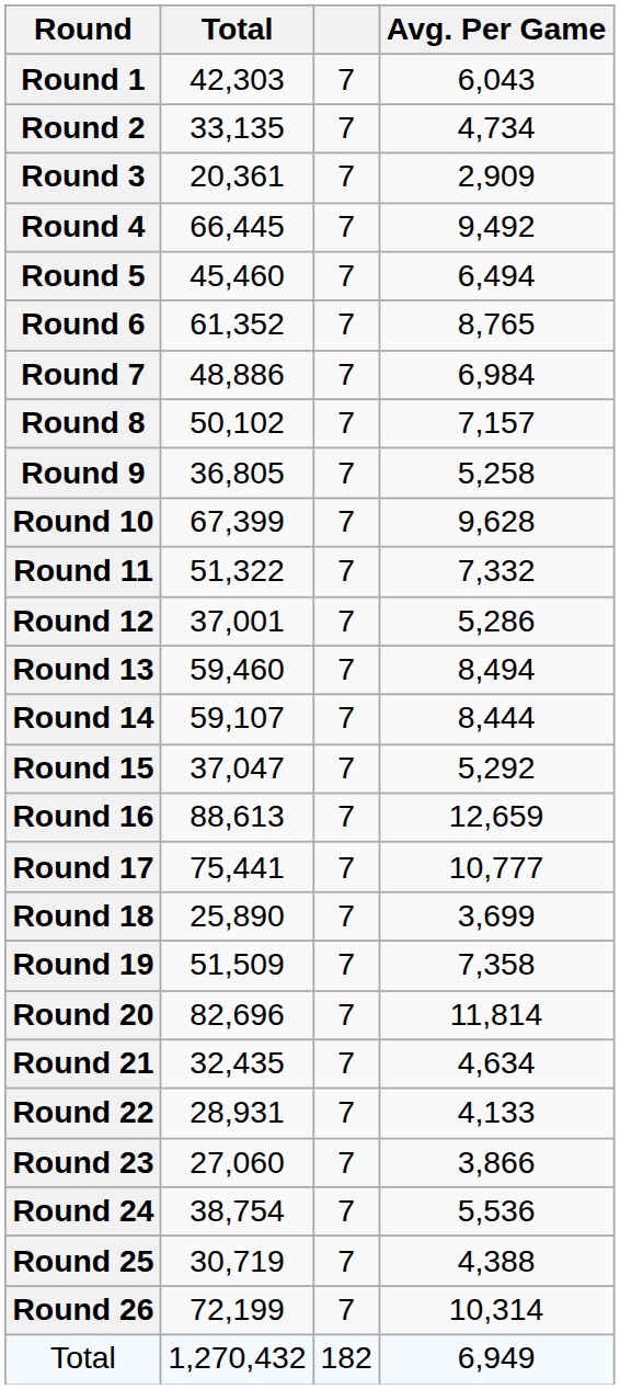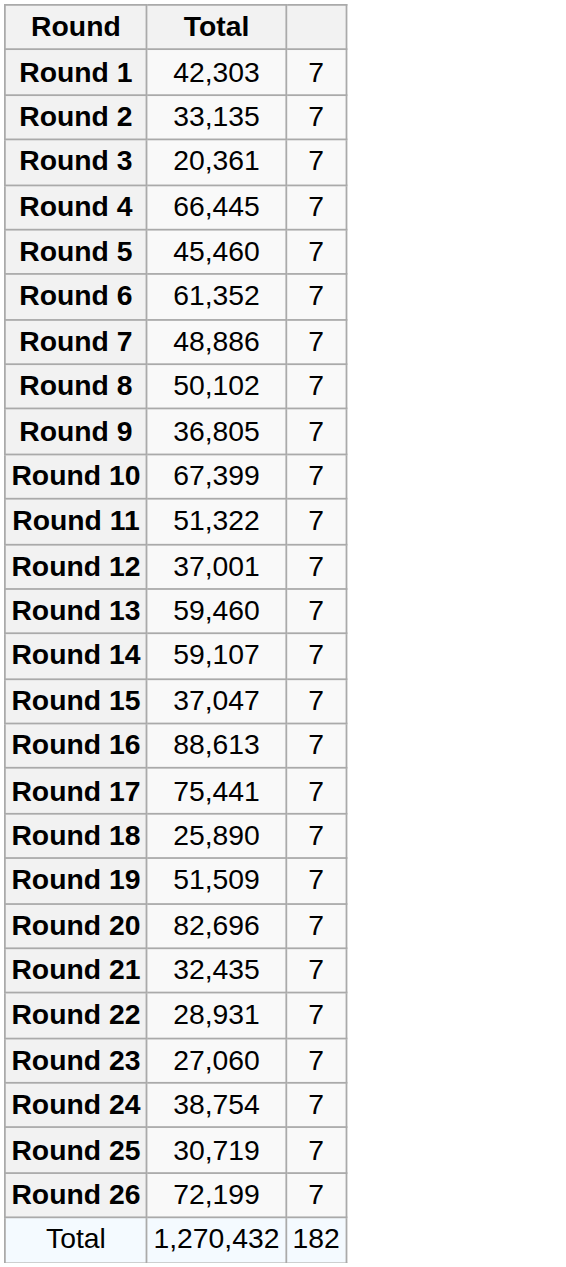- column: Avg. Per Game | 6,043 | 4,734 | 2,909 | 9,492 | 6,494 | 8,765 | 6,984 | 7,157 | 5,258 | 9,628 | 7,332 | 5,286 | 8,494 | 8,444 | 5,292 | 12,659 | 10,777 | 3,699 | 7,358 | 11,814 | 4,634 | 4,133 | 3,866 | 5,536 | 4,388 | 10,314 | 6,949
